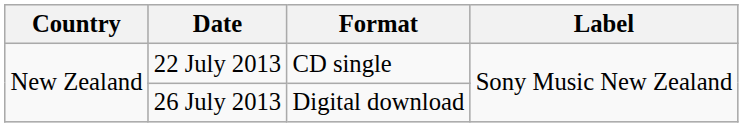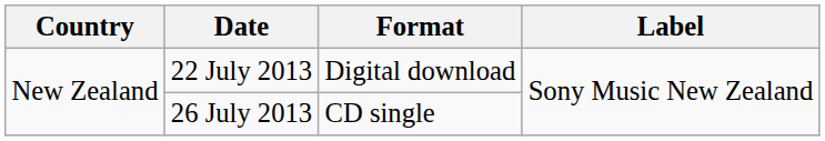22 July 2013 | Format: CD single -> Digital download
26 July 2013 | Format: Digital download -> CD single
